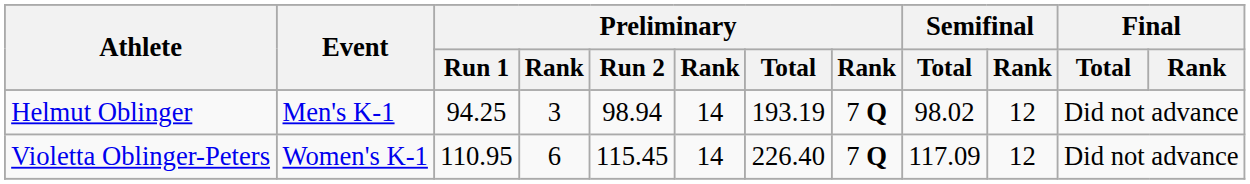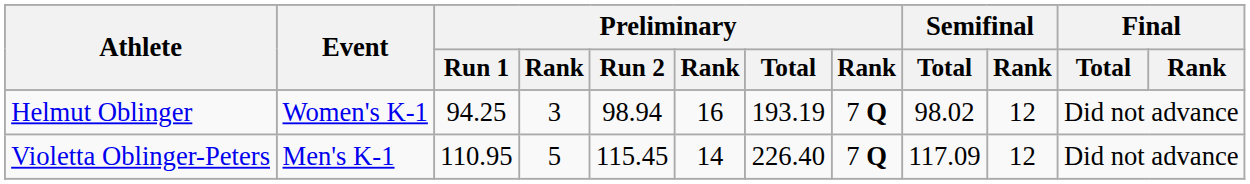Helmut Oblinger | Event: Men's K-1 -> Women's K-1
Helmut Oblinger | column 6: 14 -> 16
Violetta Oblinger-Peters | Event: Women's K-1 -> Men's K-1
Violetta Oblinger-Peters | column 4: 6 -> 5
